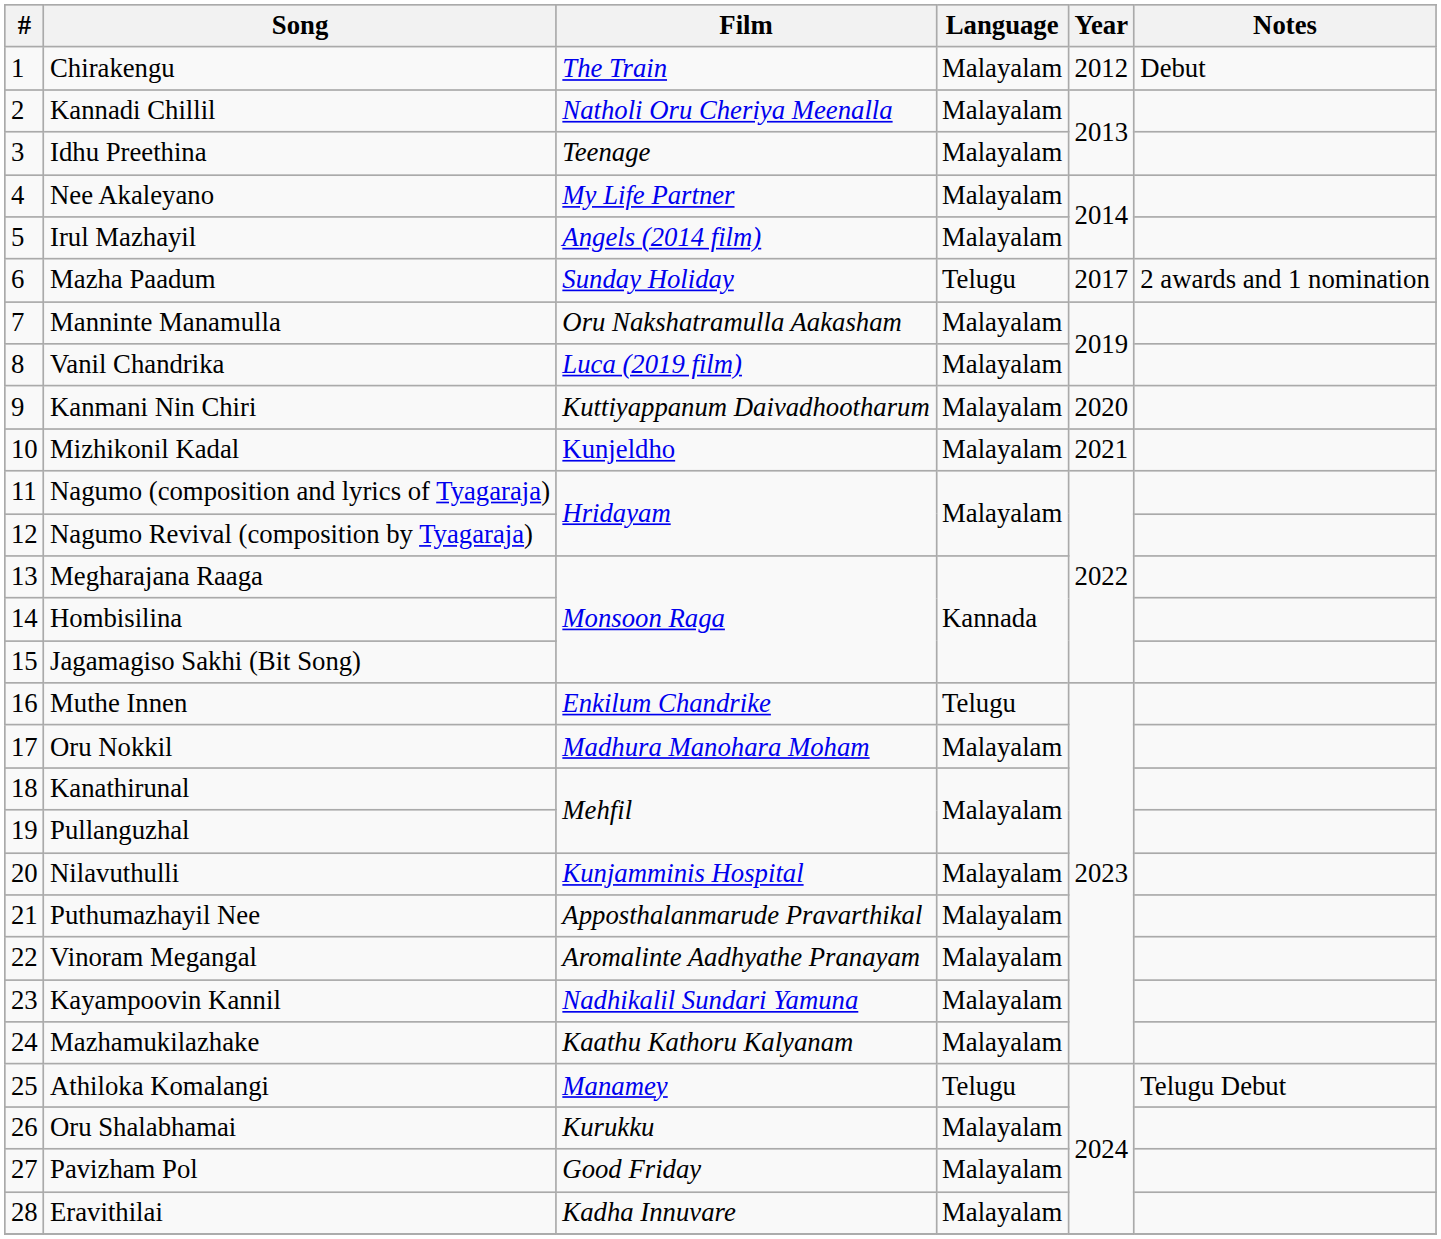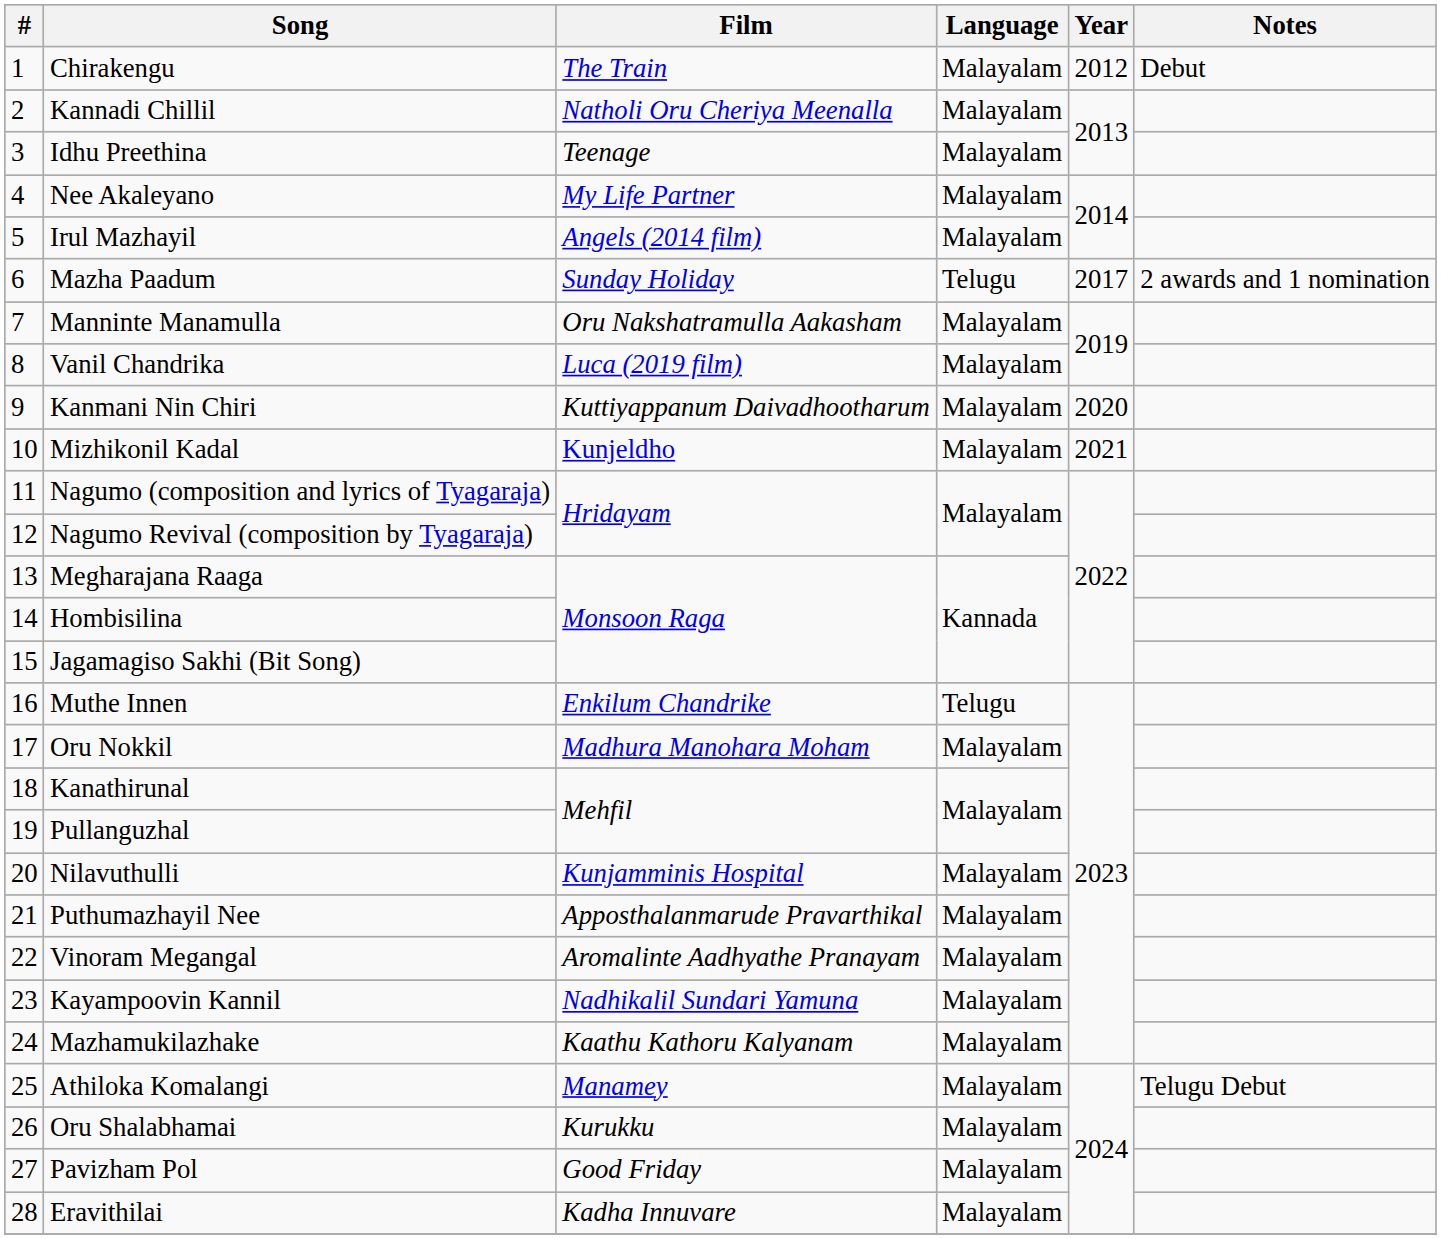Athiloka Komalangi | Language: Telugu -> Malayalam
